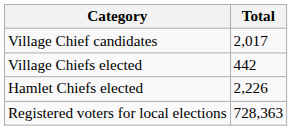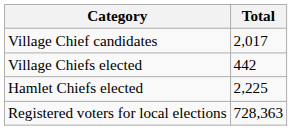Hamlet Chiefs elected | Total: 2,226 -> 2,225
